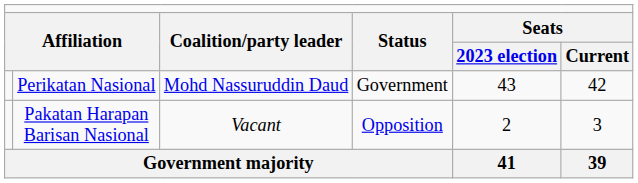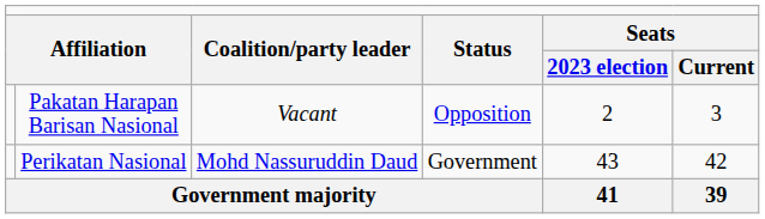rows swapped: Perikatan Nasional <-> Pakatan Harapan Barisan Nasional
